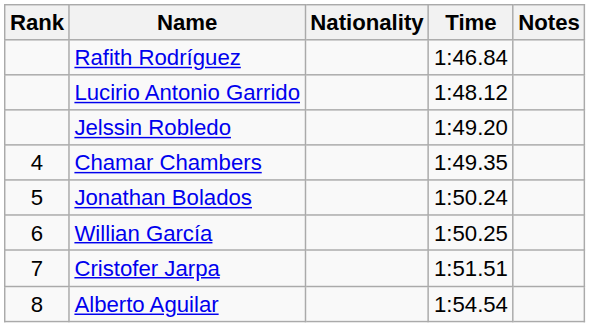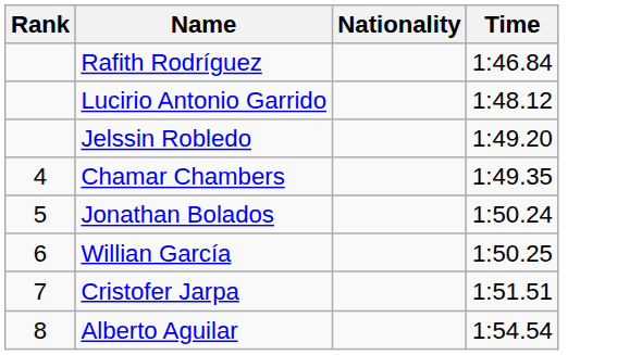- column: Notes
